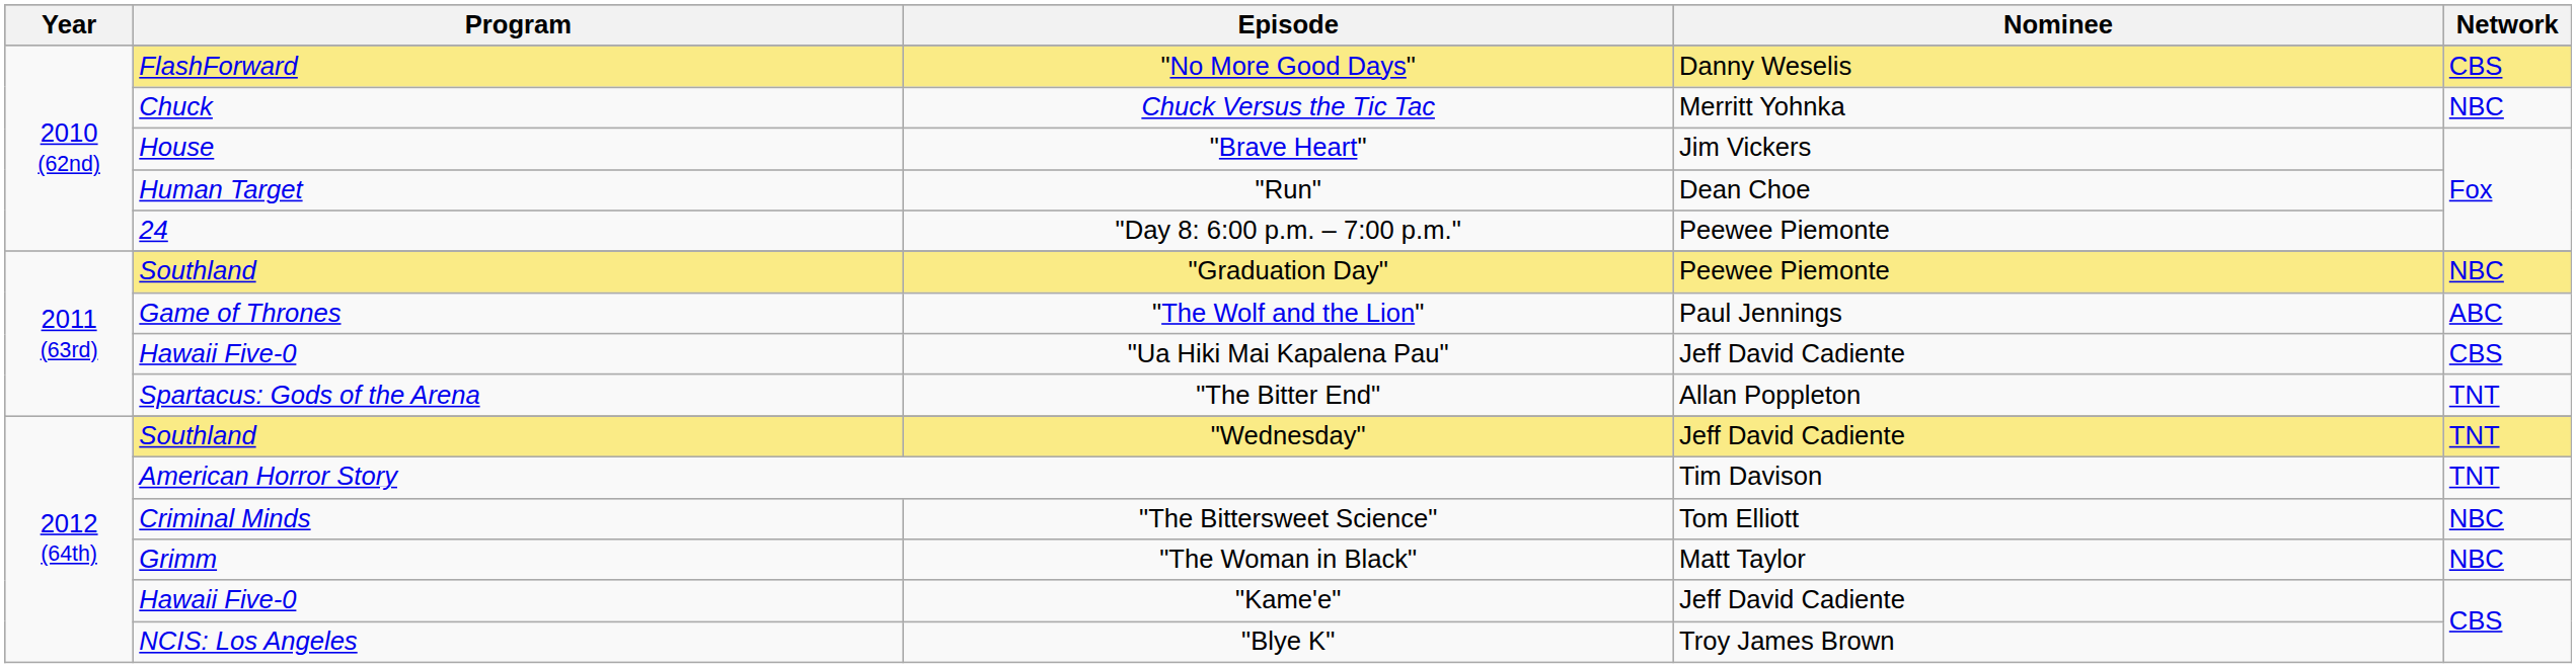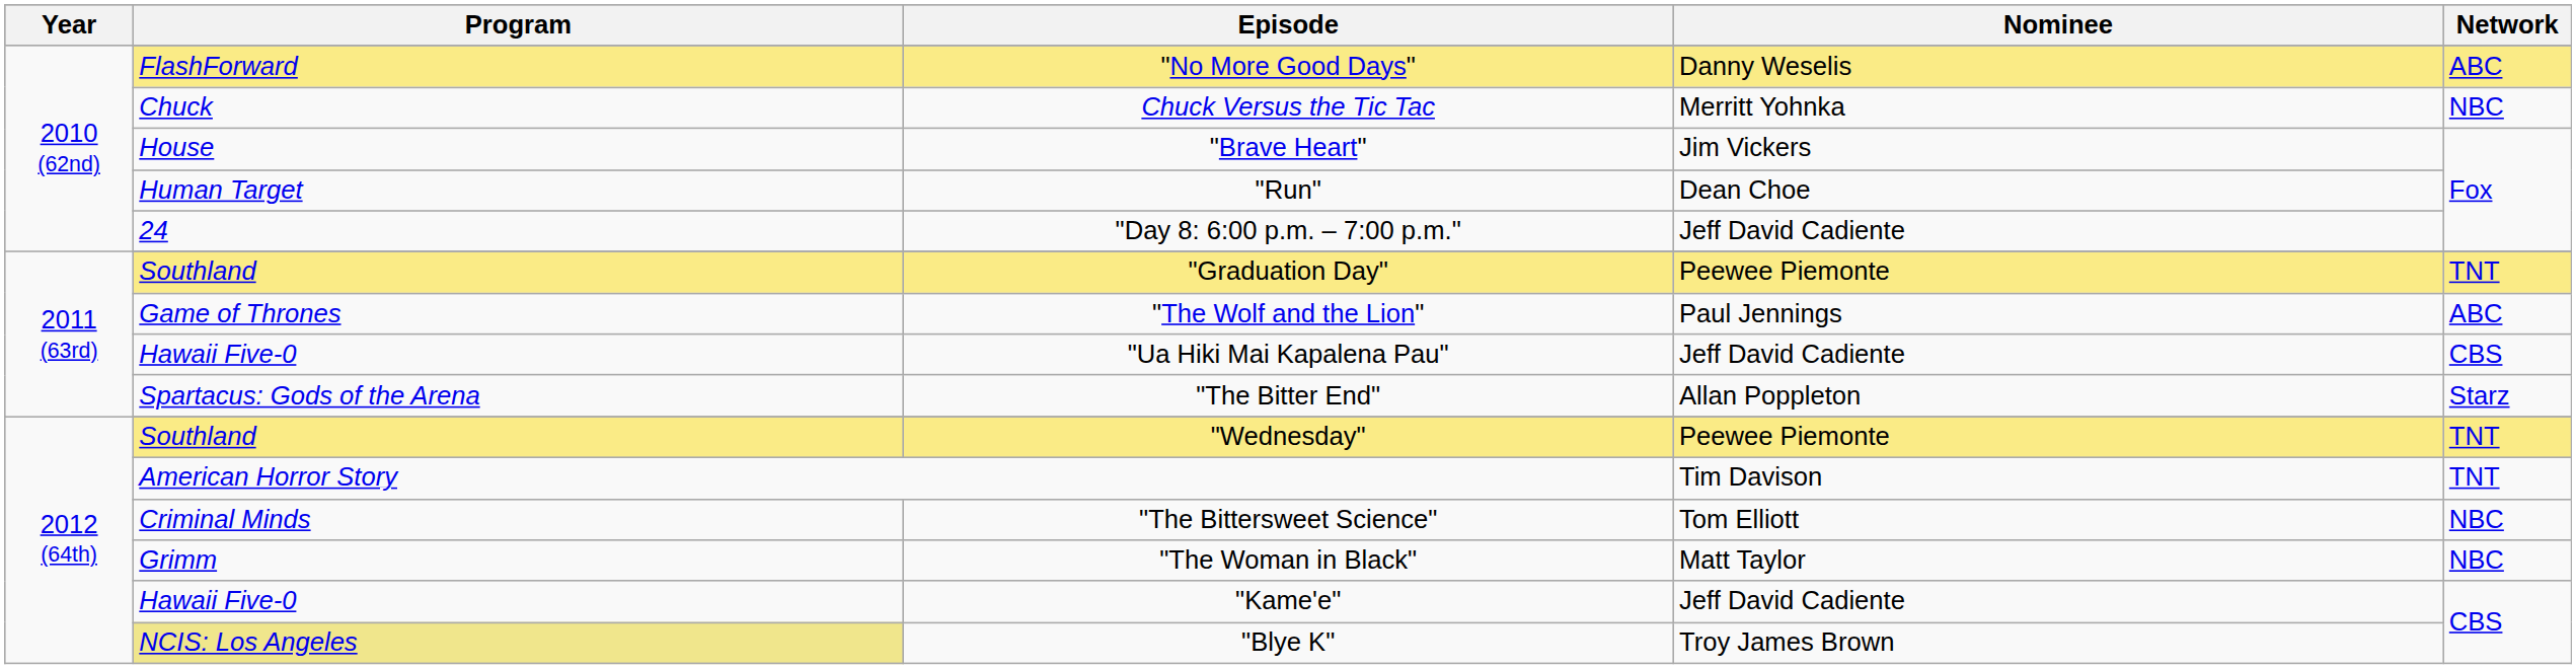"No More Good Days" | Network: CBS -> ABC
"Day 8: 6:00 p.m. – 7:00 p.m." | Nominee: Peewee Piemonte -> Jeff David Cadiente
"Graduation Day" | Network: NBC -> TNT
"The Bitter End" | Network: TNT -> Starz
"Wednesday" | Nominee: Jeff David Cadiente -> Peewee Piemonte
"Blye K" | Program: no background -> khaki background
